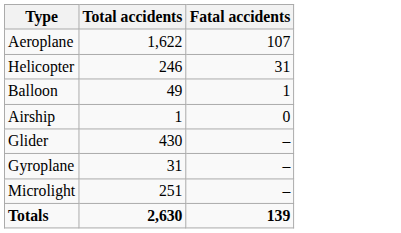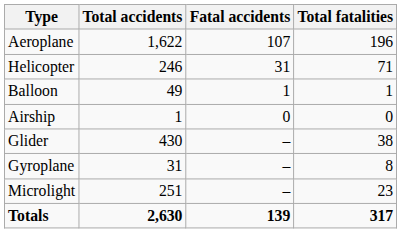+ column: Total fatalities | 196 | 71 | 1 | 0 | 38 | 8 | 23 | 317
